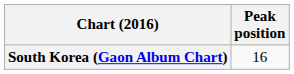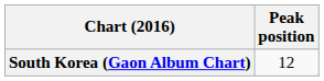South Korea (Gaon Album Chart) | Peak position: 16 -> 12
